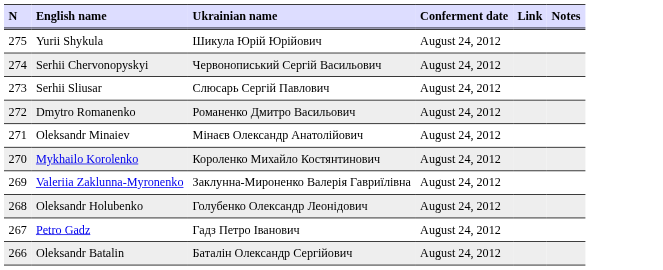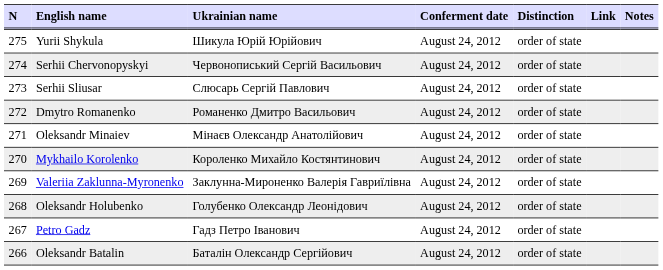+ column: Distinction | order of state | order of state | order of state | order of state | order of state | order of state | order of state | order of state | order of state | order of state
